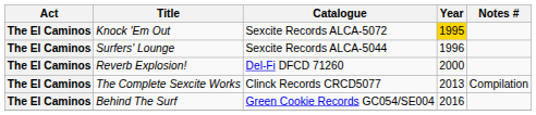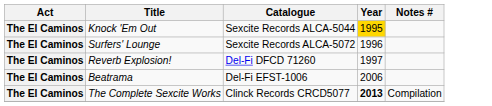Knock 'Em Out | Catalogue: Sexcite Records ALCA-5072 -> Sexcite Records ALCA-5044
Surfers' Lounge | Catalogue: Sexcite Records ALCA-5044 -> Sexcite Records ALCA-5072
Reverb Explosion! | Year: 2000 -> 1997
+ row: The El Caminos | Beatrama | Del-Fi EFST-1006 | 2006
The Complete Sexcite Works | Year: normal -> bold
- row: The El Caminos | Behind The Surf | Green Cookie Records GC054/SE004 | 2016
